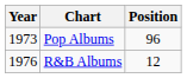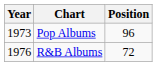R&B Albums | Position: 12 -> 72
